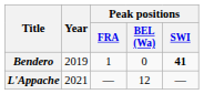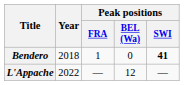Bendero | Year: 2019 -> 2018
L'Appache | Year: 2021 -> 2022
